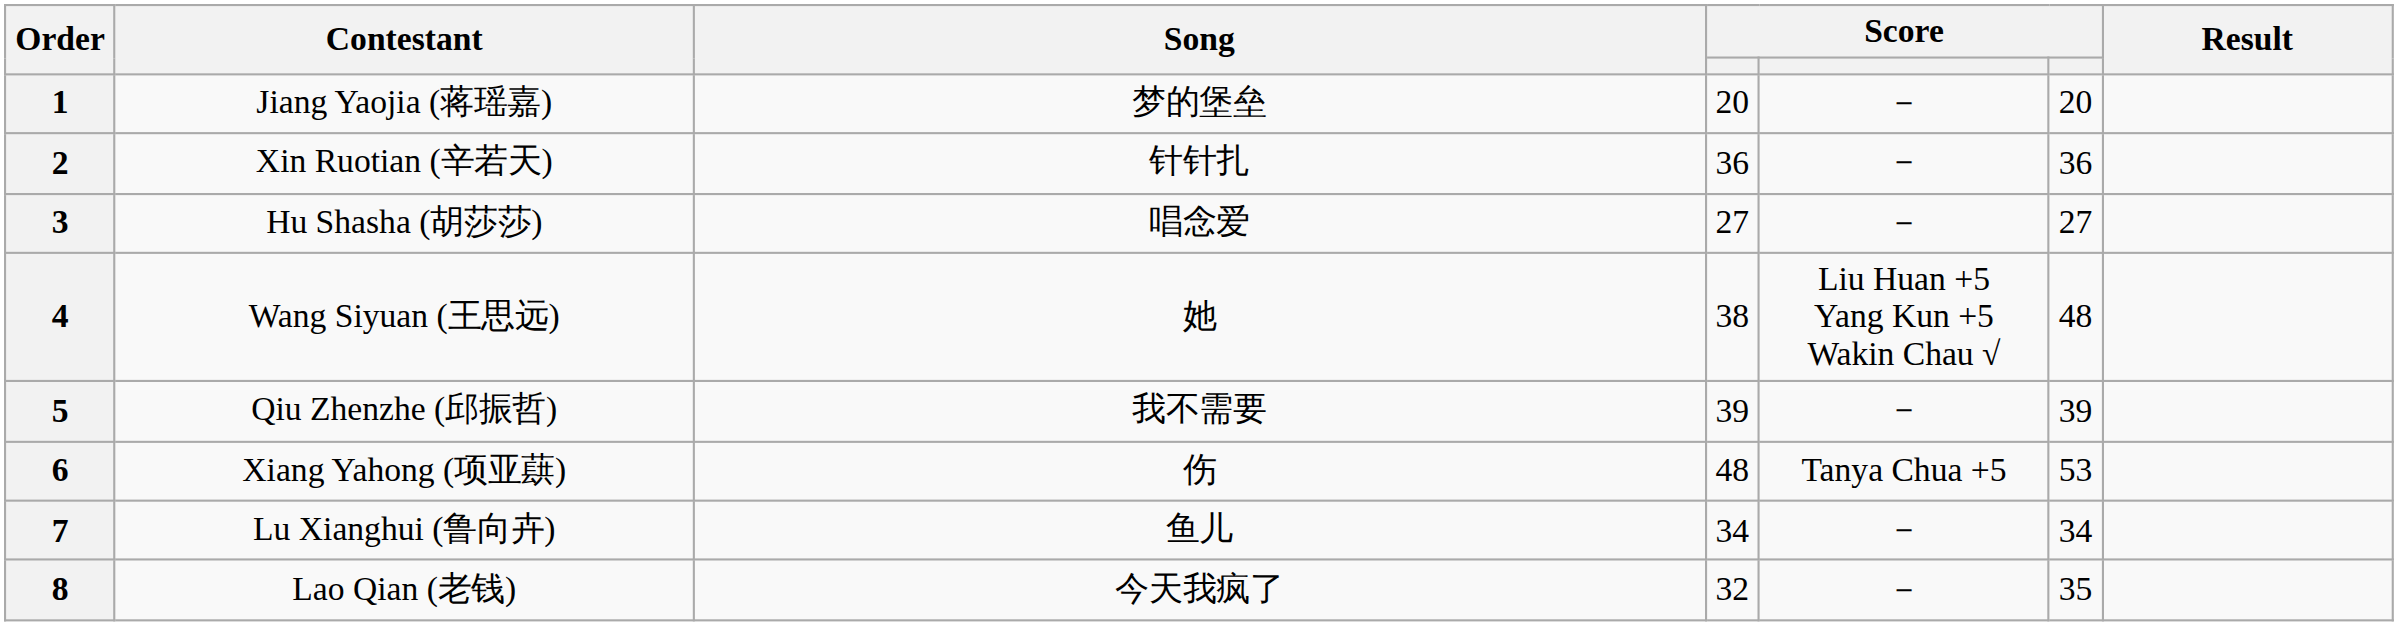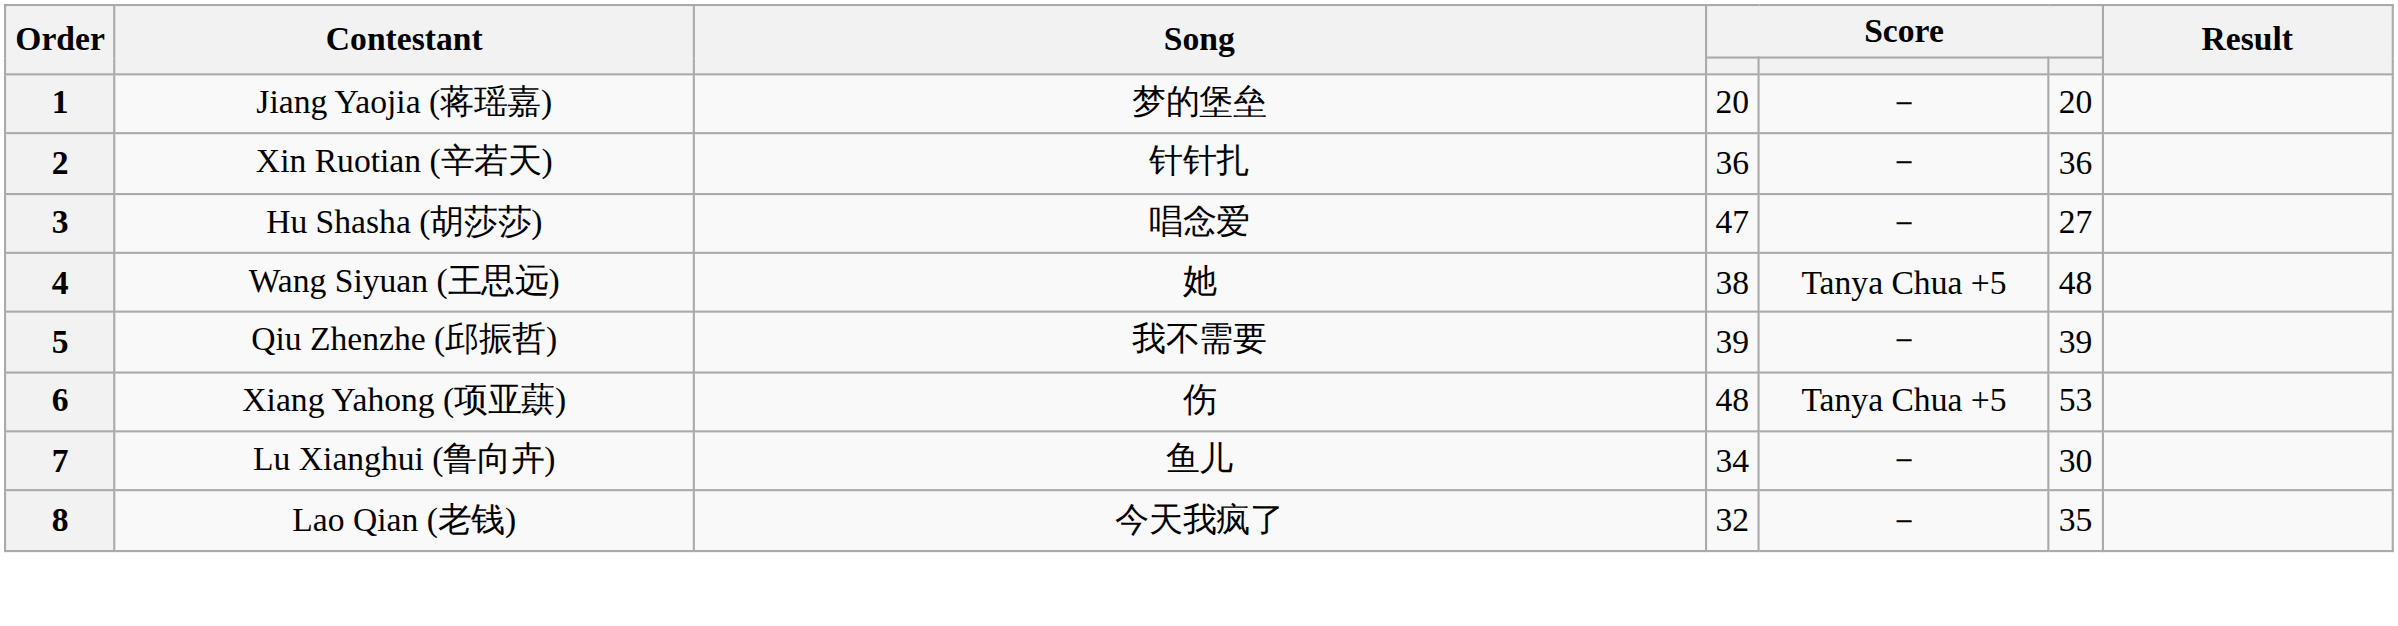3 | column 4: 27 -> 47
4 | column 5: Liu Huan +5 Yang Kun +5 Wakin Chau √ -> Tanya Chua +5
7 | column 6: 34 -> 30
